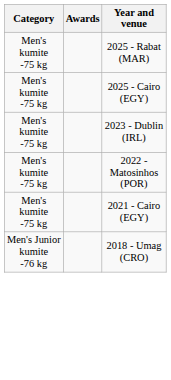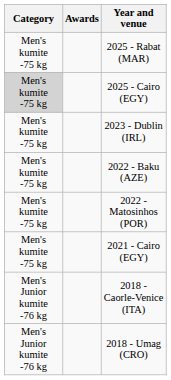2025 - Cairo (EGY) | Category: no background -> lightgrey background
+ row: Men's kumite -75 kg | 2022 - Baku (AZE)
+ row: Men's Junior kumite -76 kg | 2018 - Caorle-Venice (ITA)
